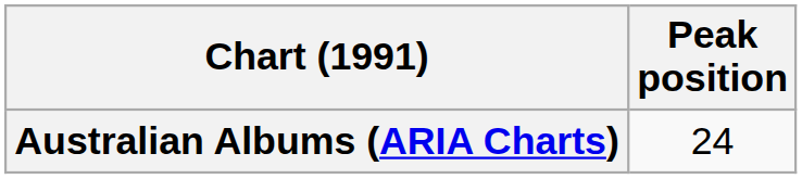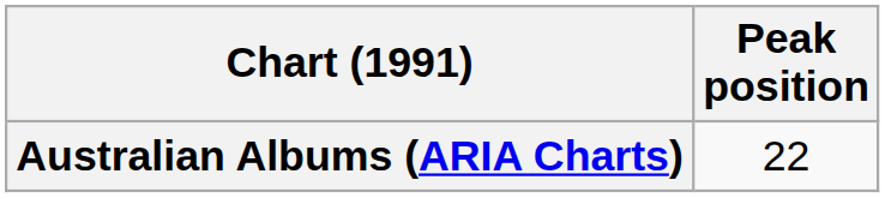Australian Albums (ARIA Charts) | Peak position: 24 -> 22
